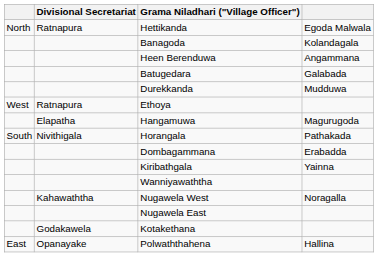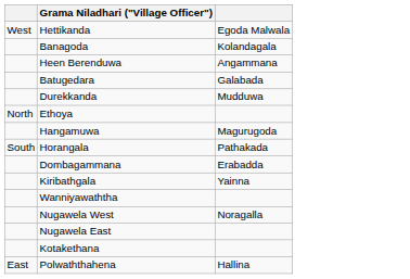- column: Divisional Secretariat | Ratnapura | Ratnapura | Elapatha | Nivithigala | Kahawaththa | Godakawela | Opanayake
Hettikanda | column 1: North -> West
Ethoya | column 1: West -> North
